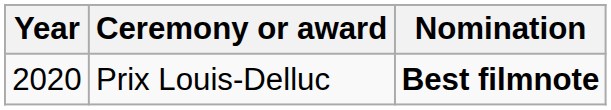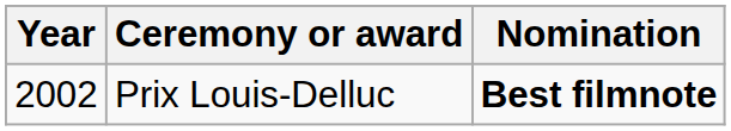Prix Louis-Delluc | Year: 2020 -> 2002
